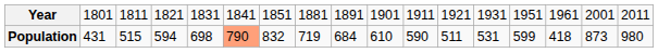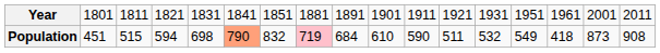Population | column 2: 431 -> 451
Population | column 8: no background -> pink background
Population | column 13: 531 -> 532
Population | column 14: 599 -> 549
Population | column 17: 980 -> 908
